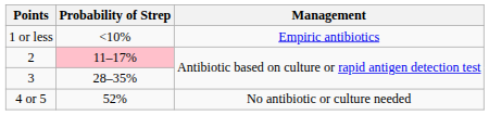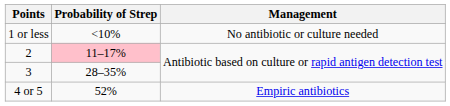1 or less | Management: Empiric antibiotics -> No antibiotic or culture needed
4 or 5 | Management: No antibiotic or culture needed -> Empiric antibiotics
